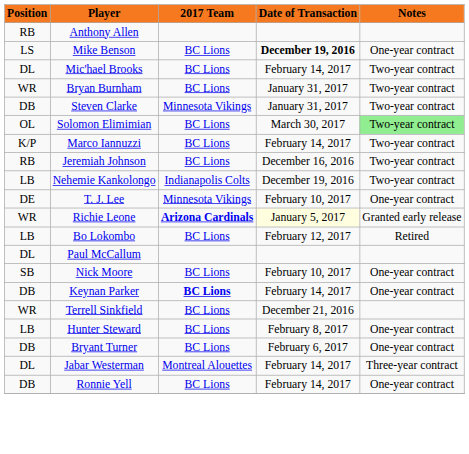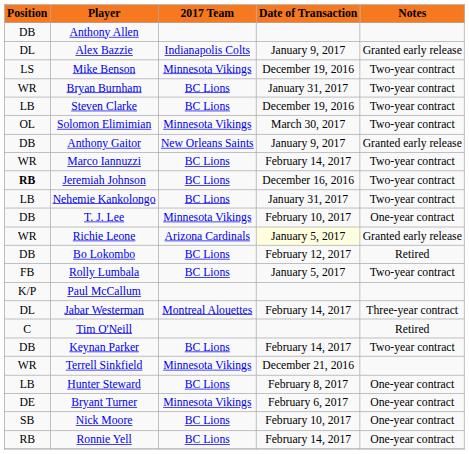Anthony Allen | Position: RB -> DB
+ row: DL | Alex Bazzie | Indianapolis Colts | January 9, 2017 | Granted early release
Mike Benson | 2017 Team: BC Lions -> Minnesota Vikings
Mike Benson | Date of Transaction: bold -> normal
Mike Benson | Notes: One-year contract -> Two-year contract
- row: DL | Mic'hael Brooks | BC Lions | February 14, 2017 | Two-year contract
Steven Clarke | Position: DB -> LB
Steven Clarke | 2017 Team: Minnesota Vikings -> BC Lions
Steven Clarke | Date of Transaction: January 31, 2017 -> December 19, 2016
Solomon Elimimian | 2017 Team: BC Lions -> Minnesota Vikings
Solomon Elimimian | Notes: lightgreen background -> no background
+ row: DB | Anthony Gaitor | New Orleans Saints | January 9, 2017 | Granted early release
Marco Iannuzzi | Position: K/P -> WR
Jeremiah Johnson | Position: normal -> bold
Nehemie Kankolongo | 2017 Team: Indianapolis Colts -> BC Lions
Nehemie Kankolongo | Date of Transaction: December 19, 2016 -> January 31, 2017
T. J. Lee | Position: DE -> DB
Richie Leone | 2017 Team: bold -> normal
Bo Lokombo | Position: LB -> DB
+ row: FB | Rolly Lumbala | BC Lions | January 5, 2017 | Two-year contract
Paul McCallum | Position: DL -> K/P
rows swapped: Nick Moore <-> Jabar Westerman
+ row: C | Tim O'Neill | Retired
Keynan Parker | 2017 Team: bold -> normal
Keynan Parker | Notes: One-year contract -> Two-year contract
Terrell Sinkfield | 2017 Team: BC Lions -> Minnesota Vikings
Bryant Turner | Position: DB -> DE
Bryant Turner | 2017 Team: BC Lions -> Minnesota Vikings
Ronnie Yell | Position: DB -> RB
